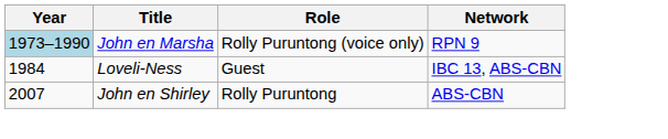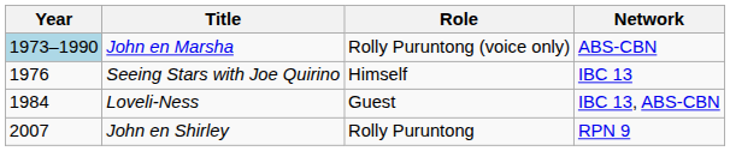John en Marsha | Network: RPN 9 -> ABS-CBN
+ row: 1976 | Seeing Stars with Joe Quirino | Himself | IBC 13
John en Shirley | Network: ABS-CBN -> RPN 9
